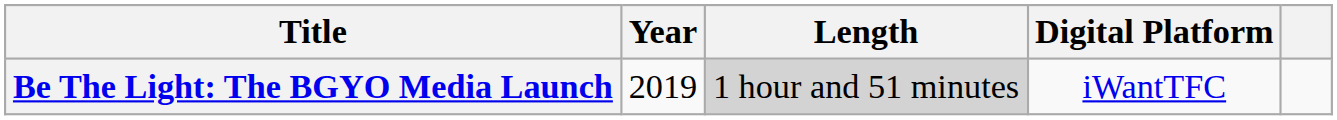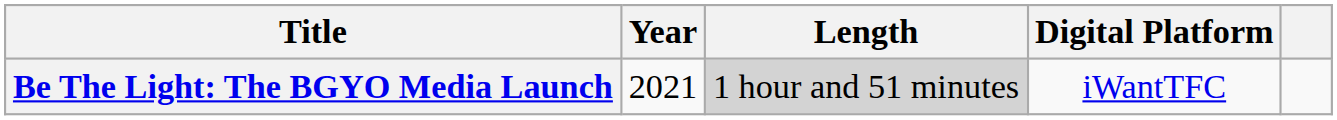Be The Light: The BGYO Media Launch | Year: 2019 -> 2021
